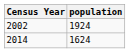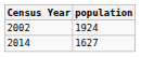2014 | population: 1624 -> 1627
